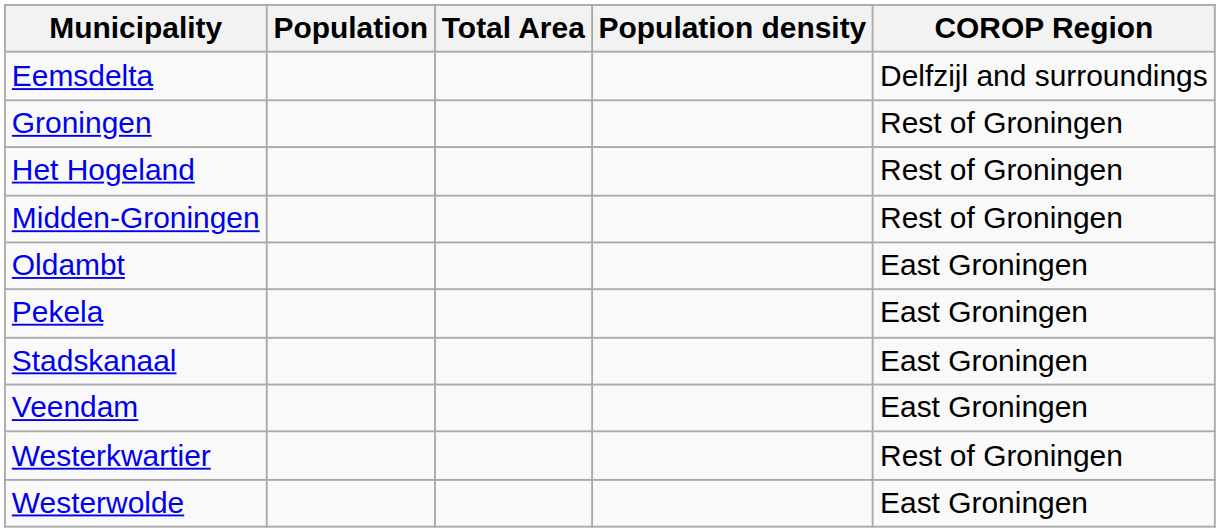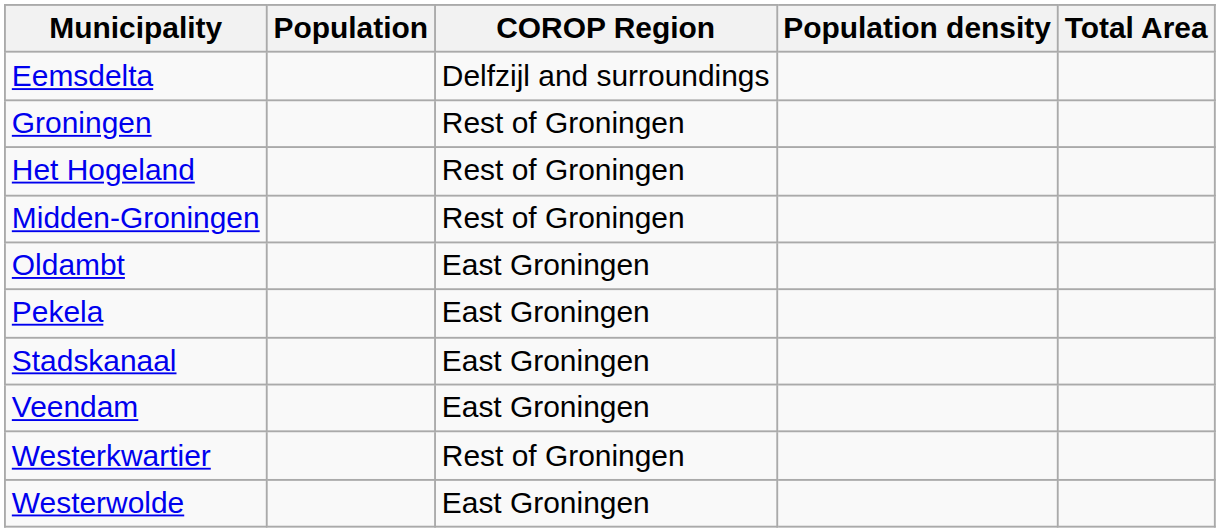columns swapped: Total Area <-> COROP Region
